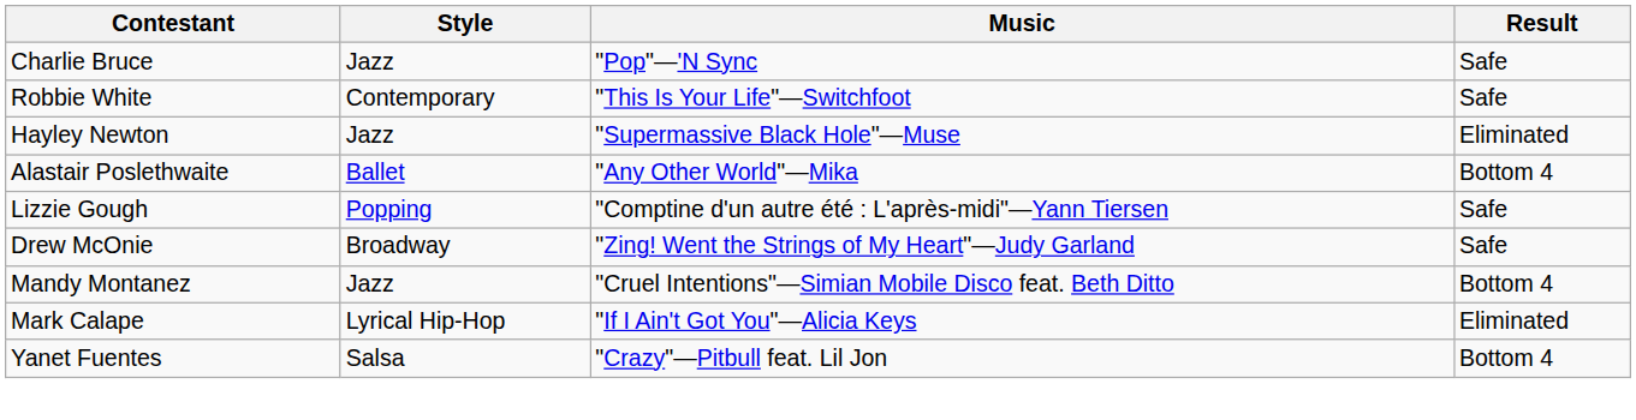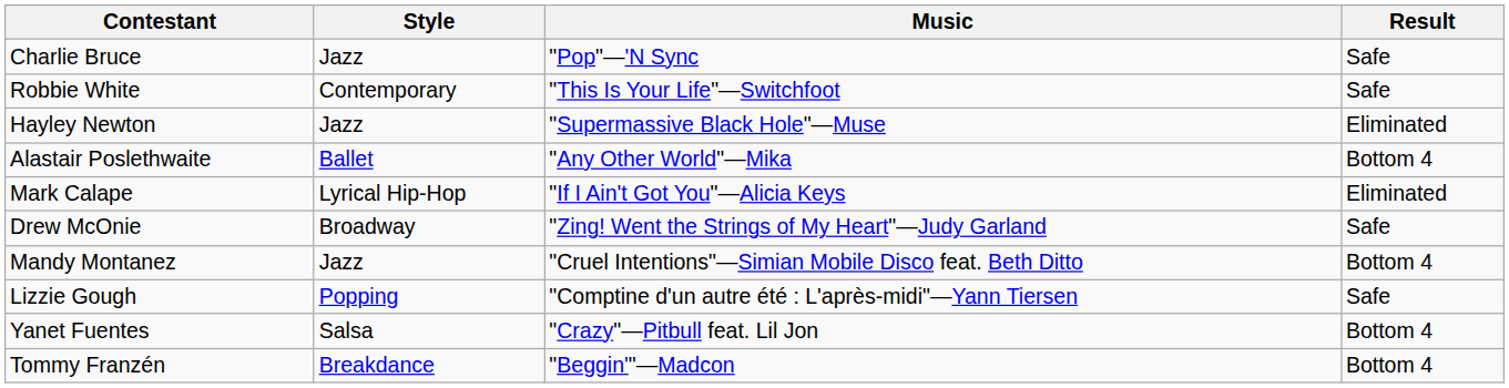rows swapped: Lizzie Gough <-> Mark Calape
+ row: Tommy Franzén | Breakdance | "Beggin'"—Madcon | Bottom 4
